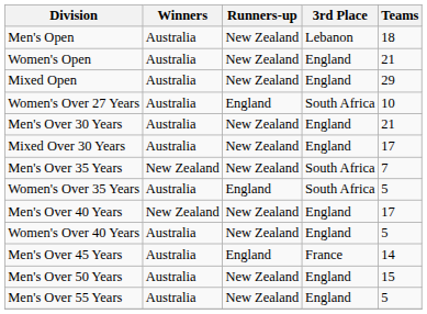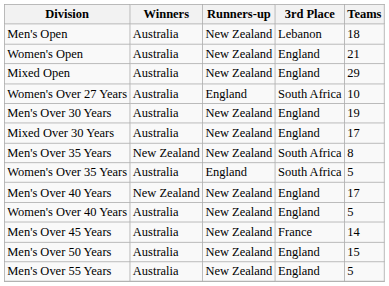Men's Over 30 Years | Teams: 21 -> 19
Men's Over 35 Years | Teams: 7 -> 8
Men's Over 45 Years | Runners-up: England -> New Zealand
